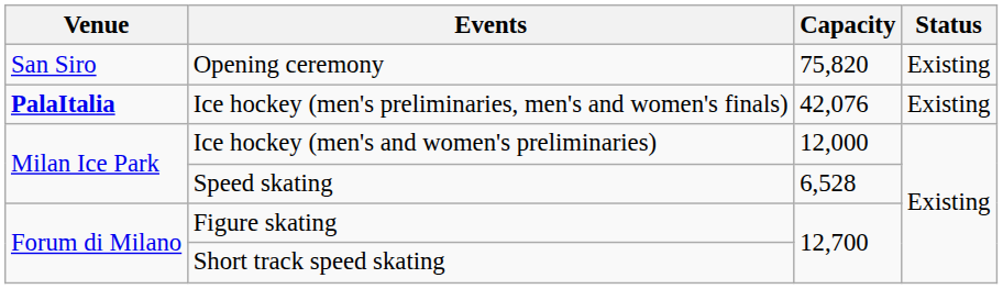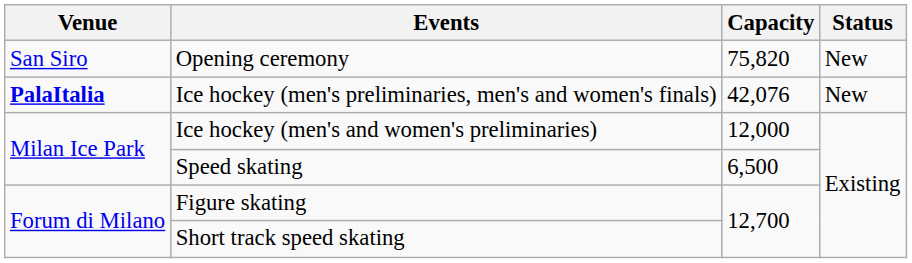Opening ceremony | Status: Existing -> New
Ice hockey (men's preliminaries, men's and women's finals) | Status: Existing -> New
Speed skating | Capacity: 6,528 -> 6,500
